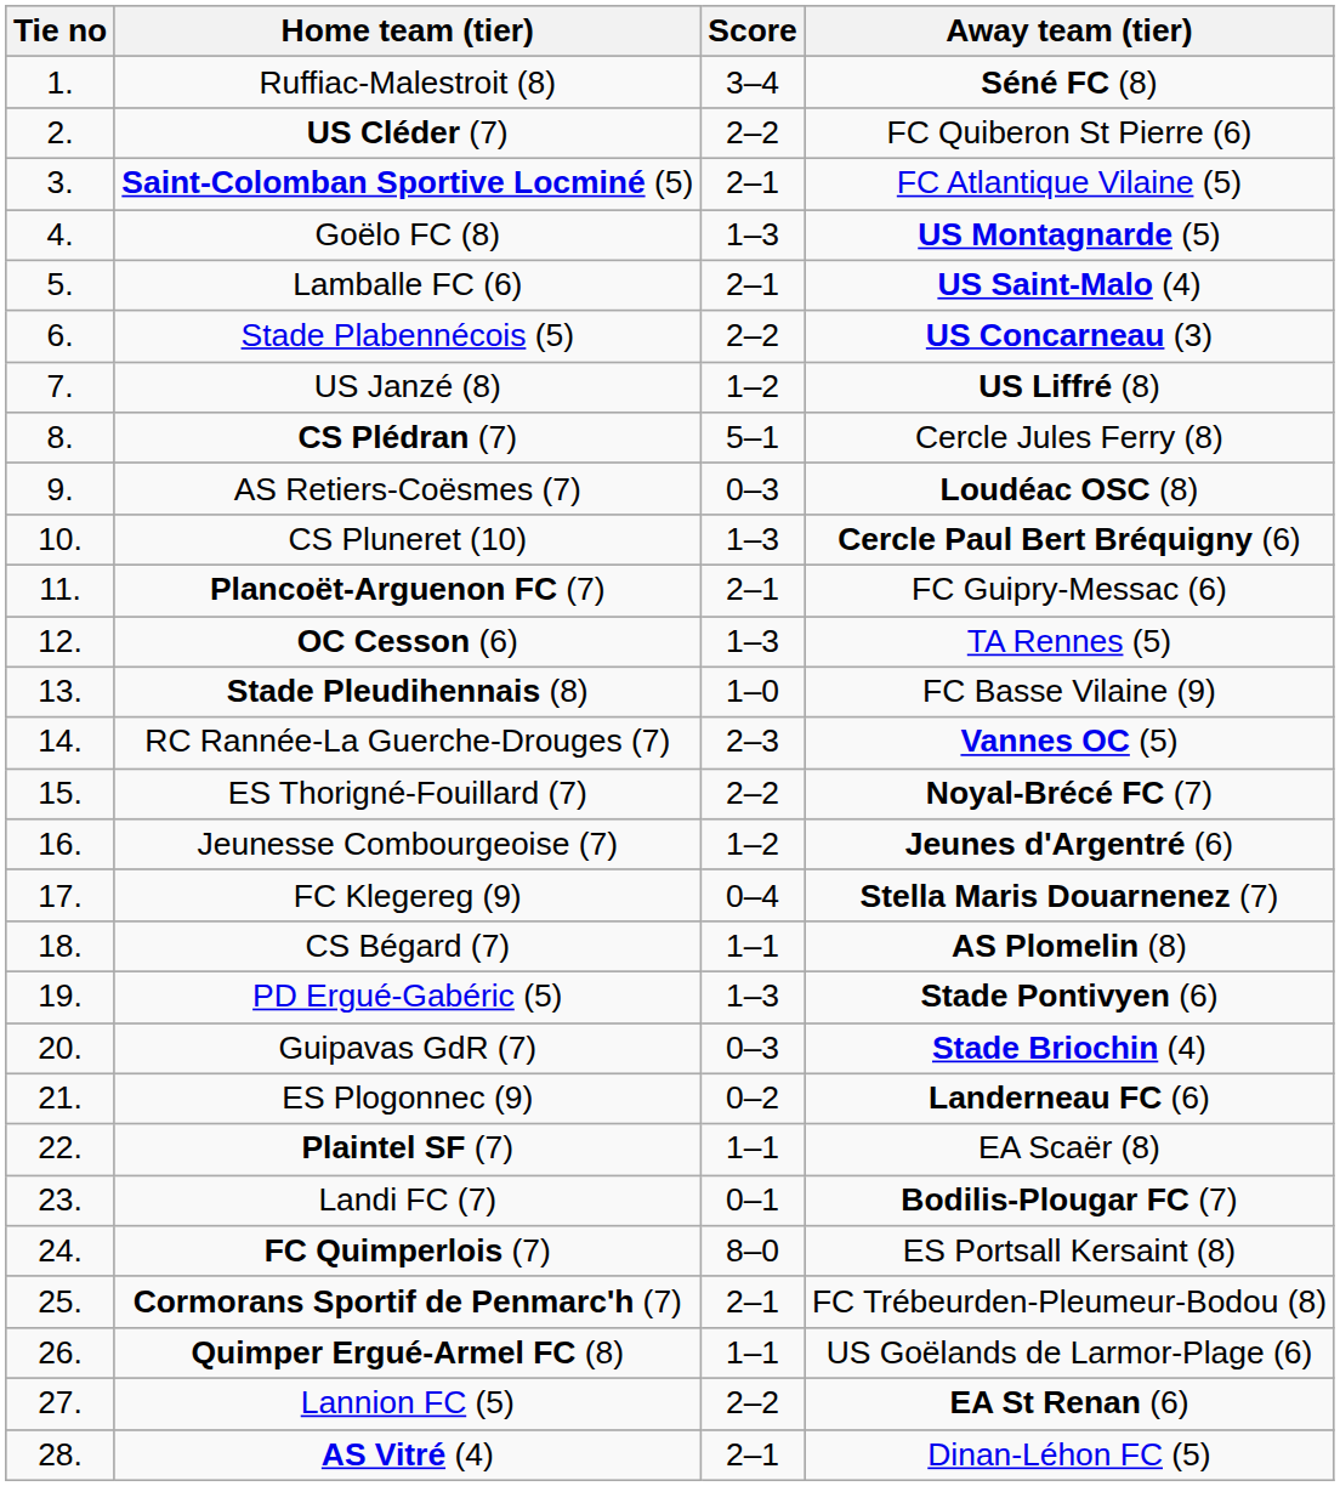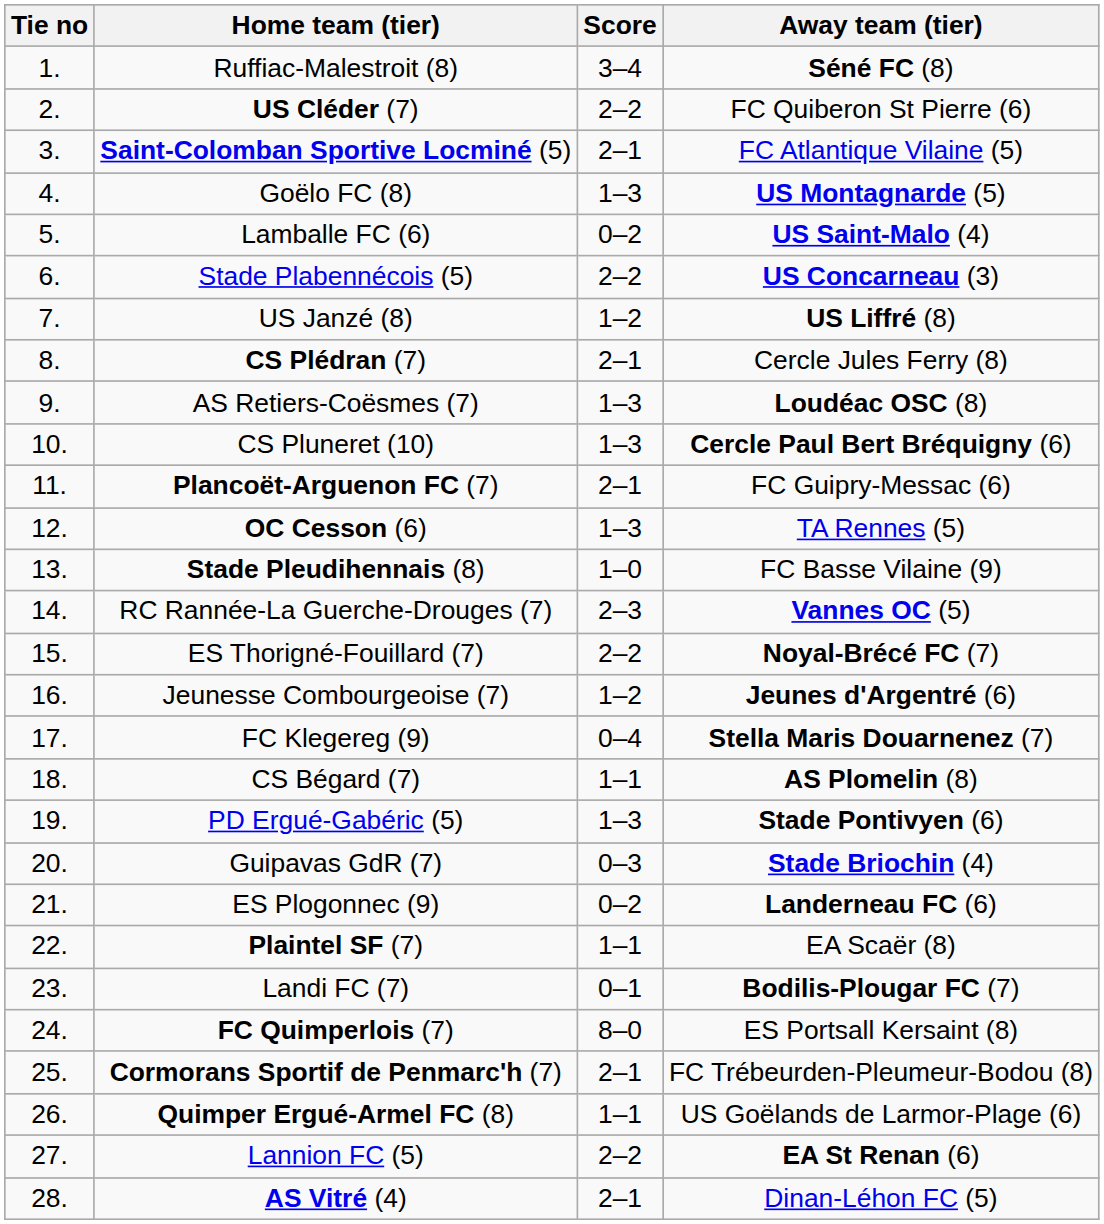Lamballe FC (6) | Score: 2–1 -> 0–2
CS Plédran (7) | Score: 5–1 -> 2–1
AS Retiers-Coësmes (7) | Score: 0–3 -> 1–3
